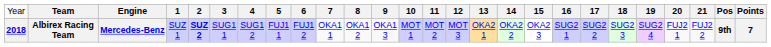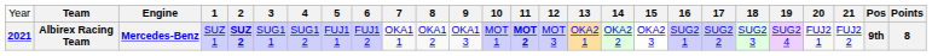Albirex Racing Team | column 1: 2018 -> 2021
Albirex Racing Team | column 14: normal -> bold
Albirex Racing Team | column 26: 7 -> 8
